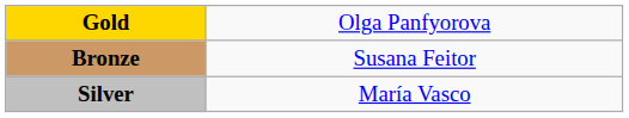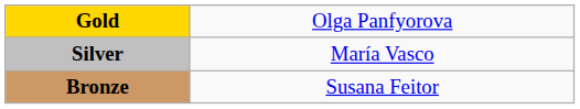rows swapped: Silver <-> Bronze
